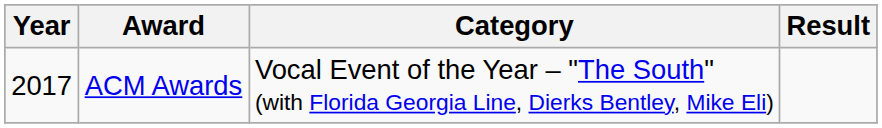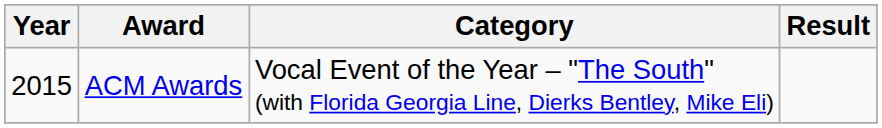ACM Awards | Year: 2017 -> 2015
